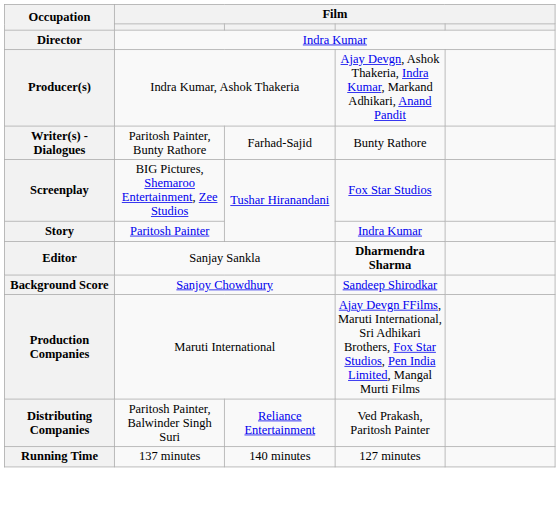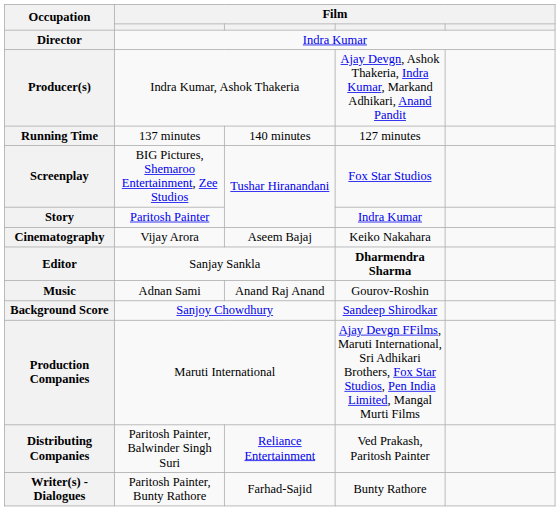rows swapped: Writer(s) - Dialogues <-> Running Time
+ row: Cinematography | Vijay Arora | Aseem Bajaj | Keiko Nakahara
+ row: Music | Adnan Sami | Anand Raj Anand | Gourov-Roshin
